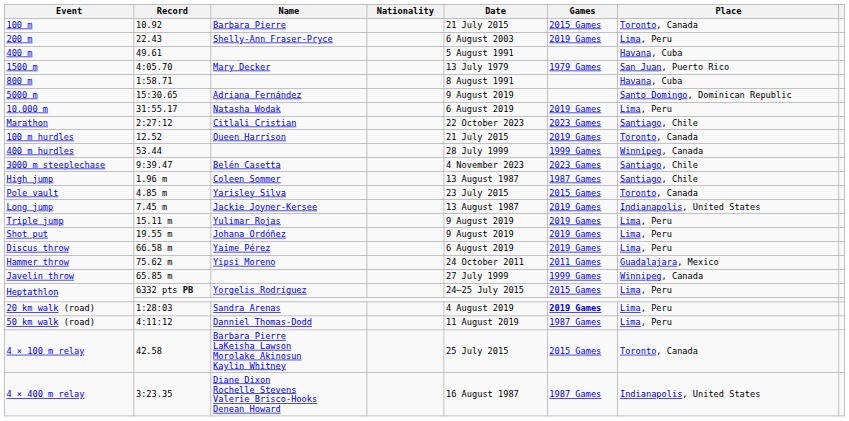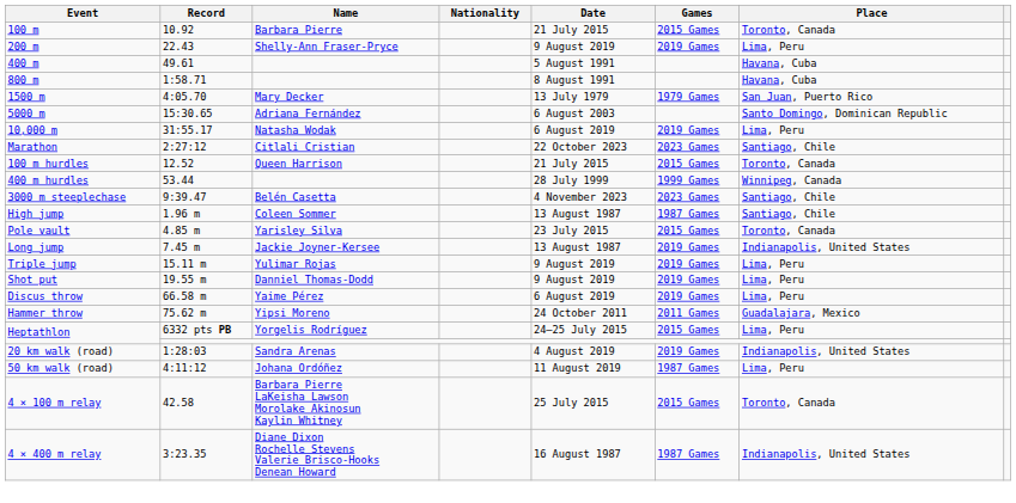200 m | Date: 6 August 2003 -> 9 August 2019
rows swapped: 800 m <-> 1500 m
5000 m | Date: 9 August 2019 -> 6 August 2003
100 m hurdles | Games: 2019 Games -> 2015 Games
Shot put | Name: Johana Ordóñez -> Danniel Thomas-Dodd
- row: Javelin throw | 65.85 m | 27 July 1999 | 1999 Games | Winnipeg, Canada
20 km walk (road) | Games: bold -> normal
20 km walk (road) | Place: Lima, Peru -> Indianapolis, United States
50 km walk (road) | Name: Danniel Thomas-Dodd -> Johana Ordóñez
